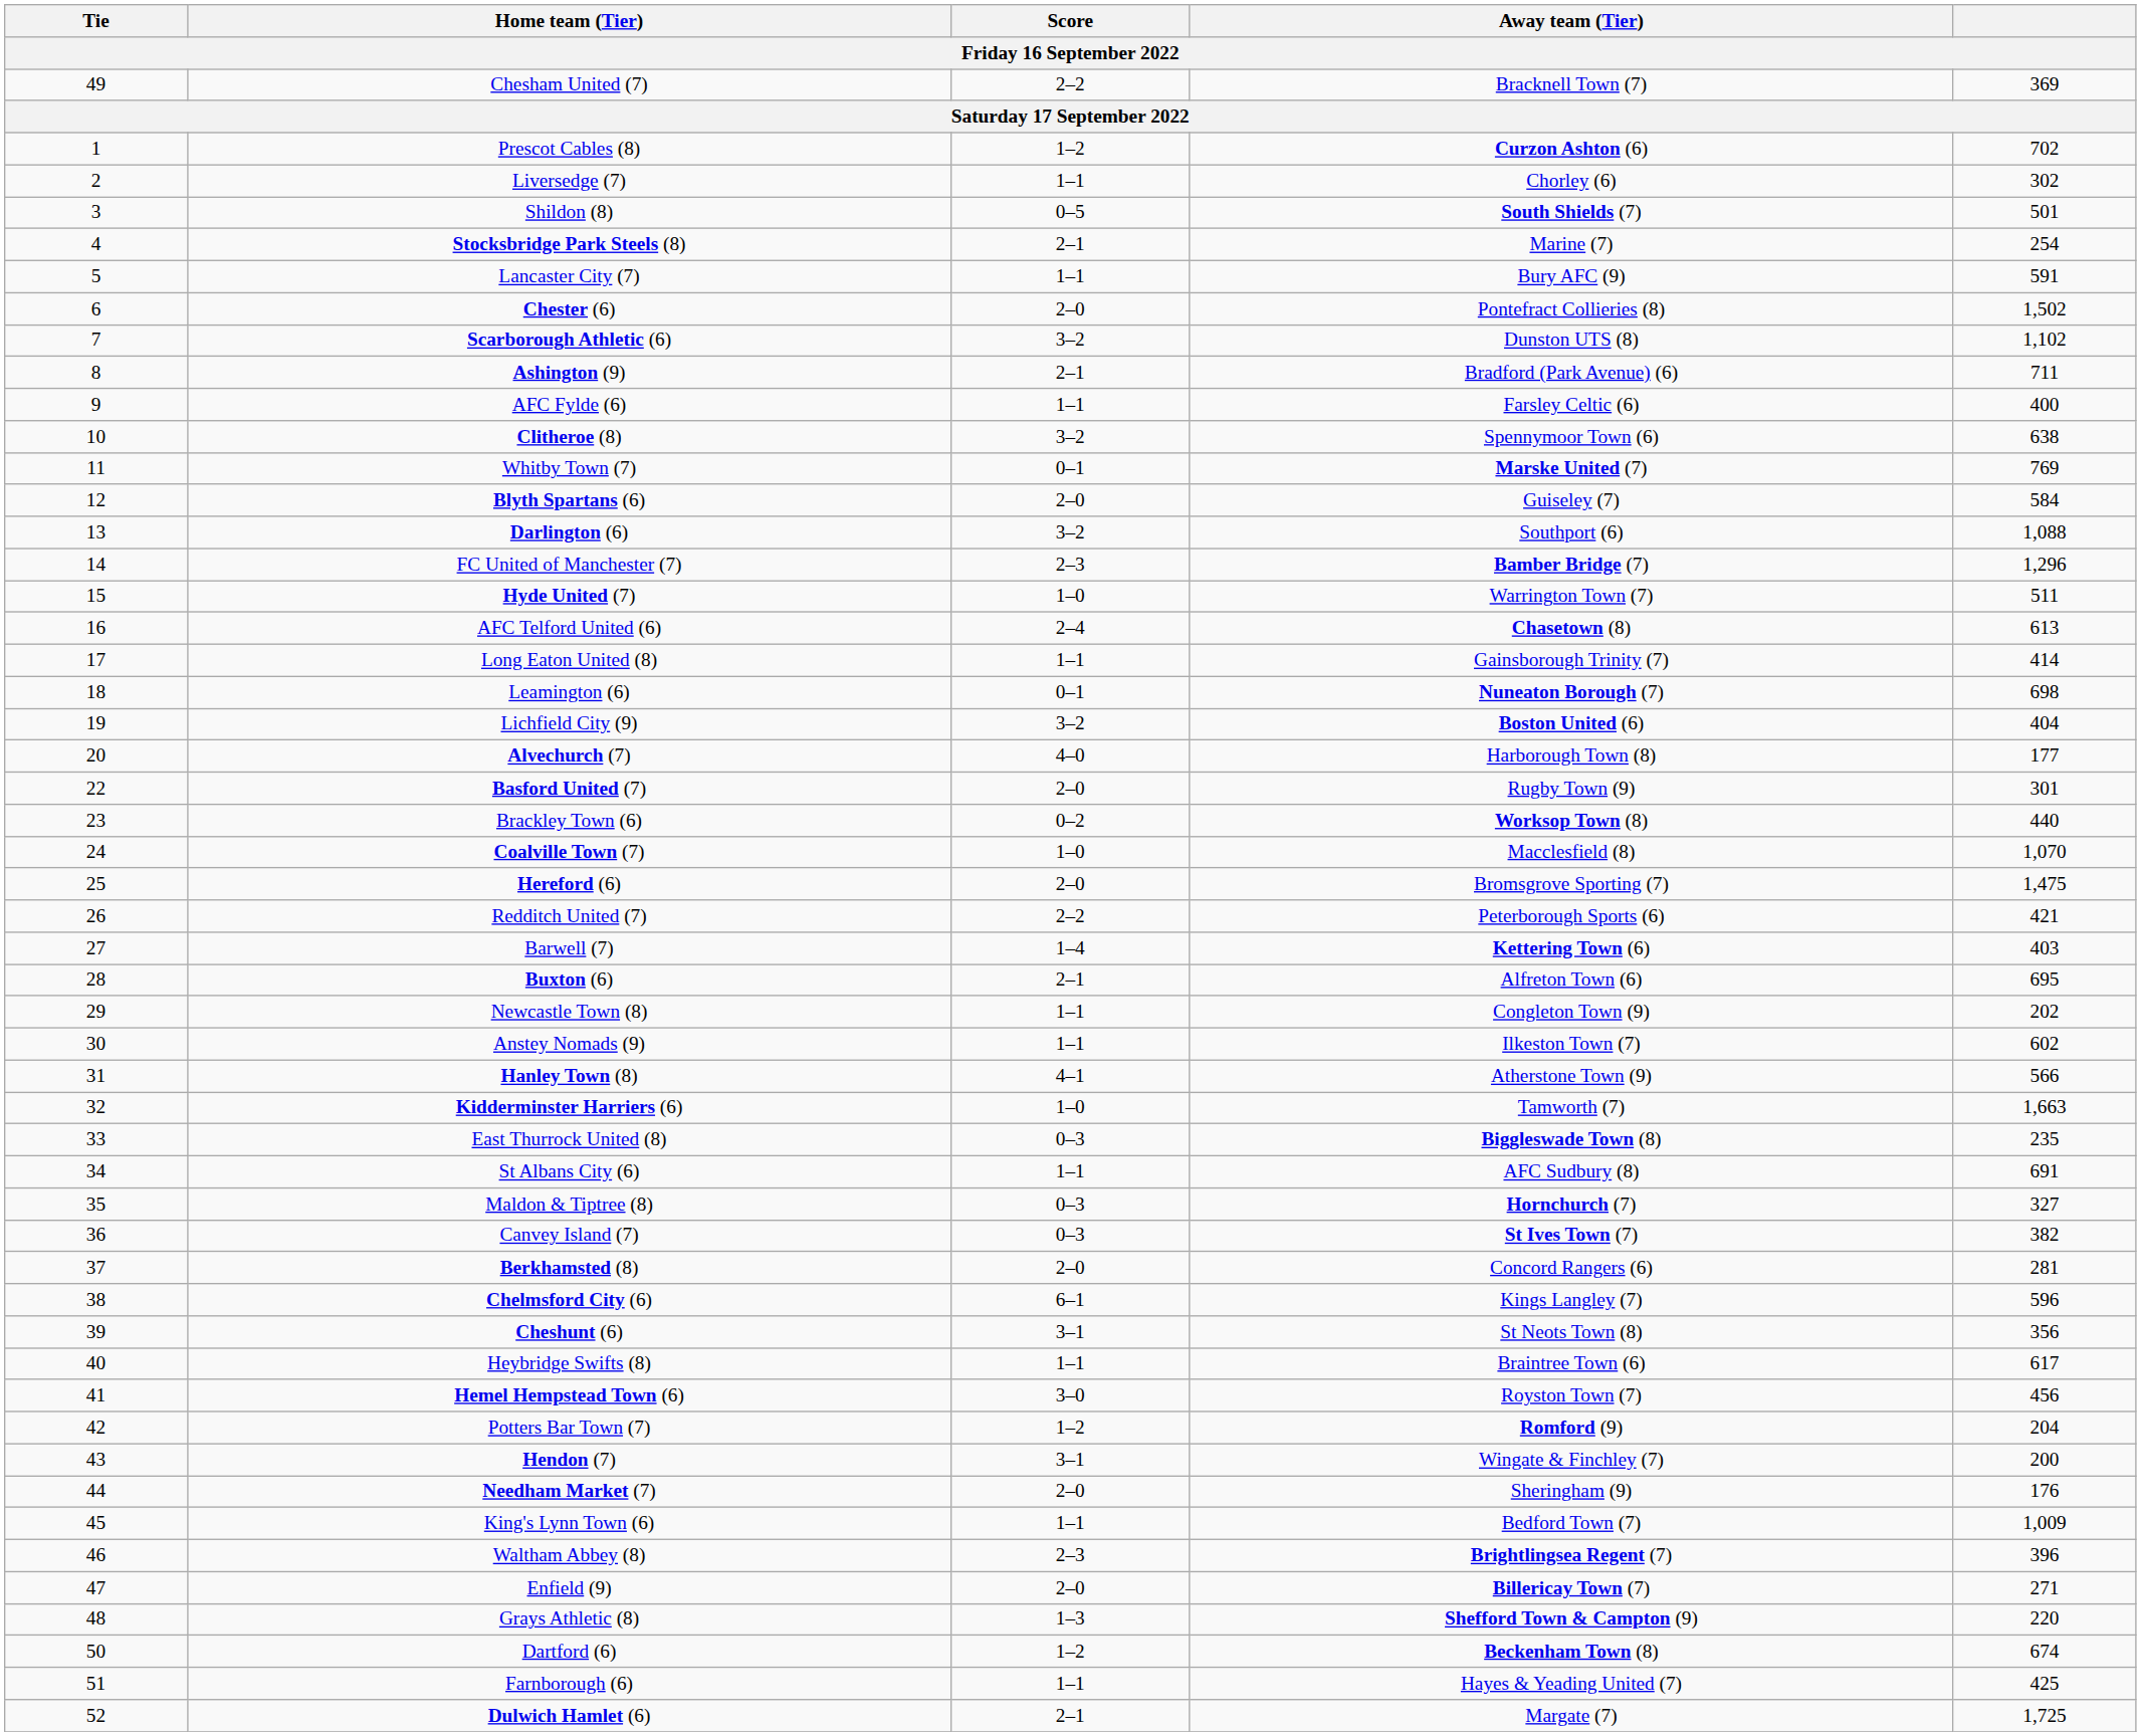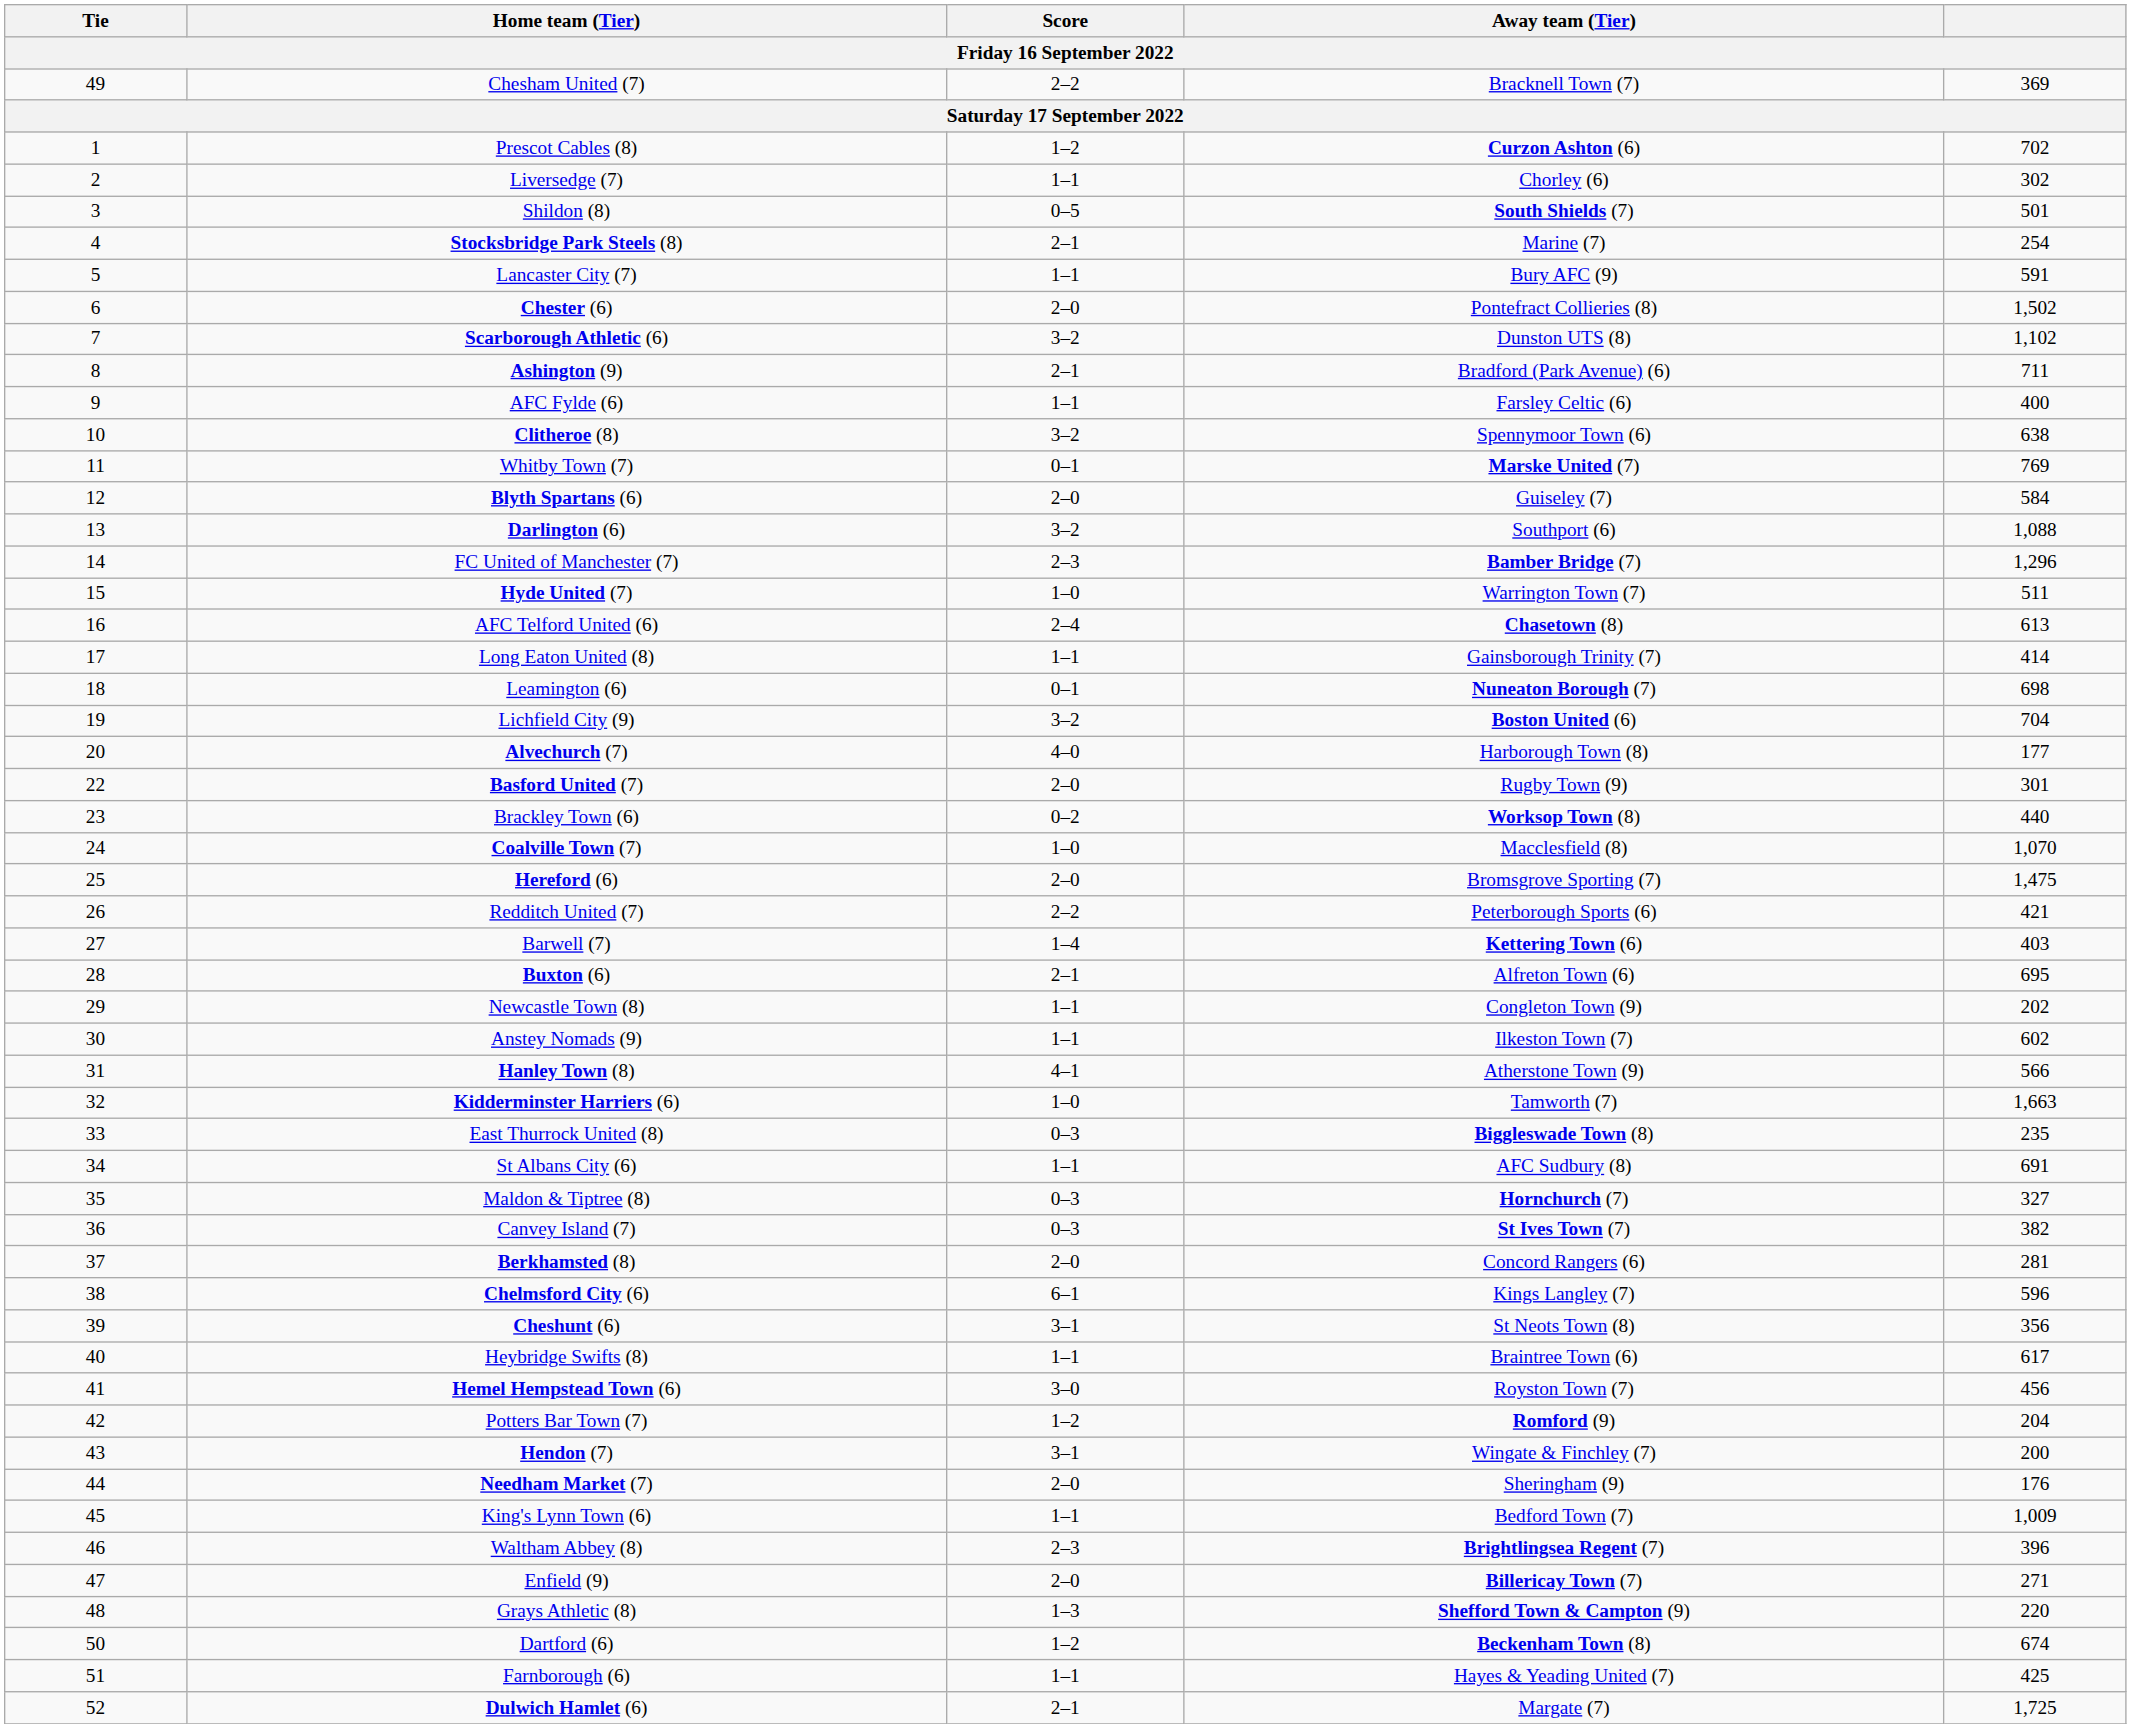Lichfield City (9) | column 5: 404 -> 704
